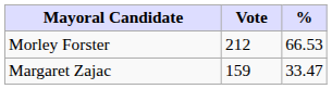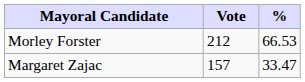Margaret Zajac | Vote: 159 -> 157
